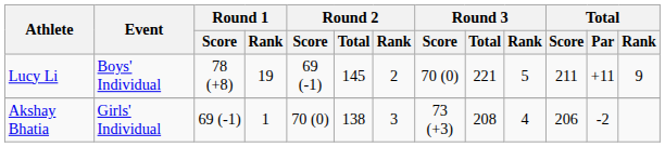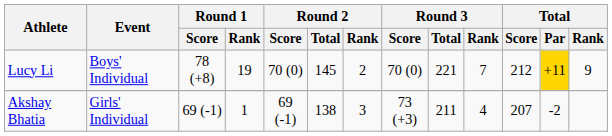Lucy Li | Round 2 / Score: 69 (-1) -> 70 (0)
Lucy Li | Round 3 / Rank: 5 -> 7
Lucy Li | Total / Score: 211 -> 212
Lucy Li | Total / Par: no background -> gold background
Akshay Bhatia | Round 2 / Score: 70 (0) -> 69 (-1)
Akshay Bhatia | Round 3 / Total: 208 -> 211
Akshay Bhatia | Total / Score: 206 -> 207
